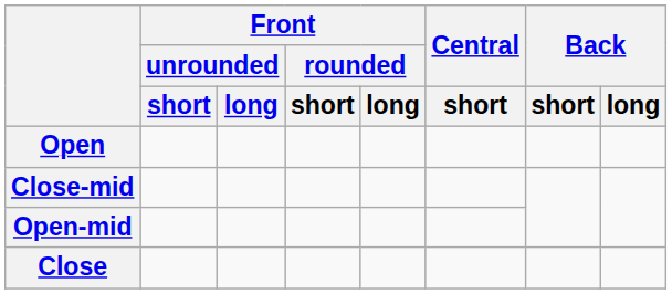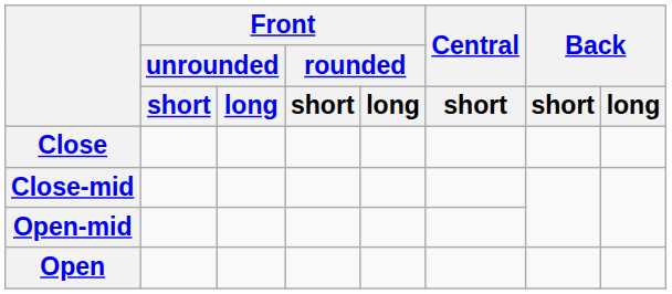rows swapped: Close <-> Open
